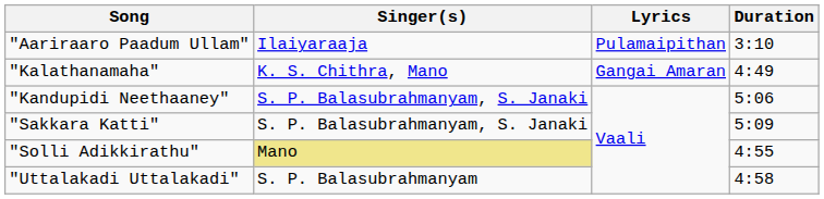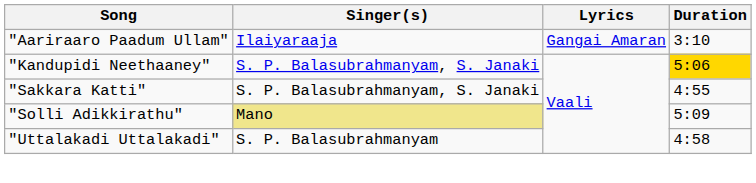"Aariraaro Paadum Ullam" | Lyrics: Pulamaipithan -> Gangai Amaran
- row: "Kalathanamaha" | K. S. Chithra, Mano | Gangai Amaran | 4:49
"Kandupidi Neethaaney" | Duration: no background -> gold background
"Sakkara Katti" | Duration: 5:09 -> 4:55
"Solli Adikkirathu" | Duration: 4:55 -> 5:09
